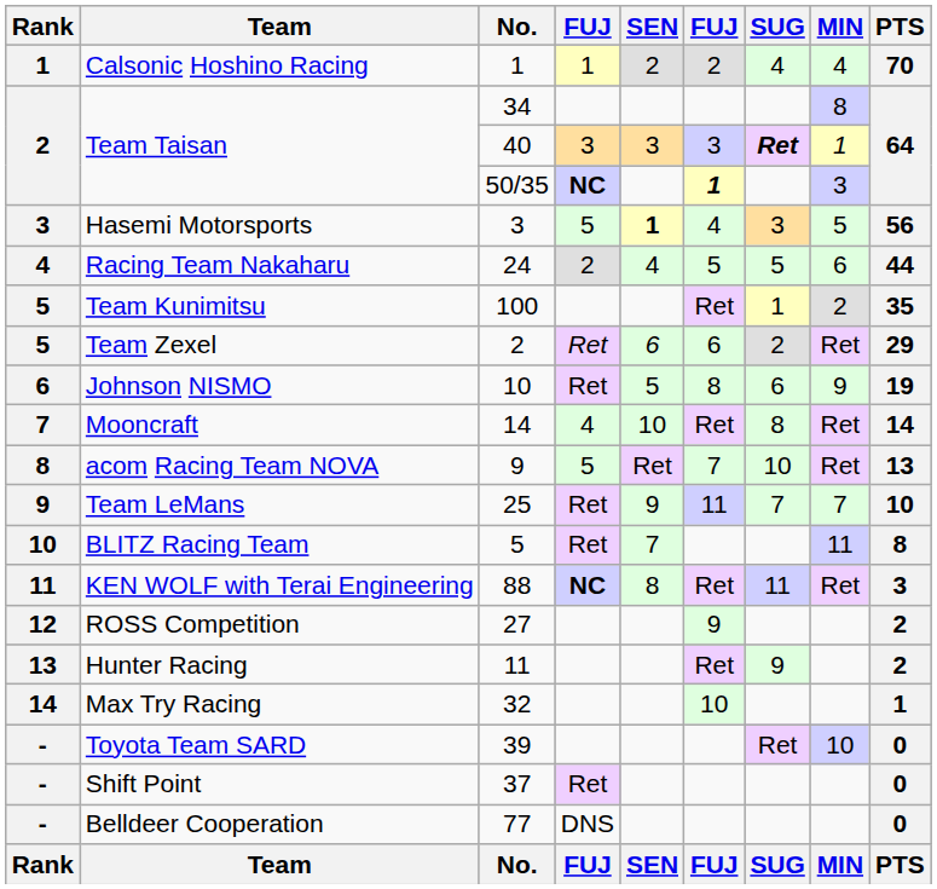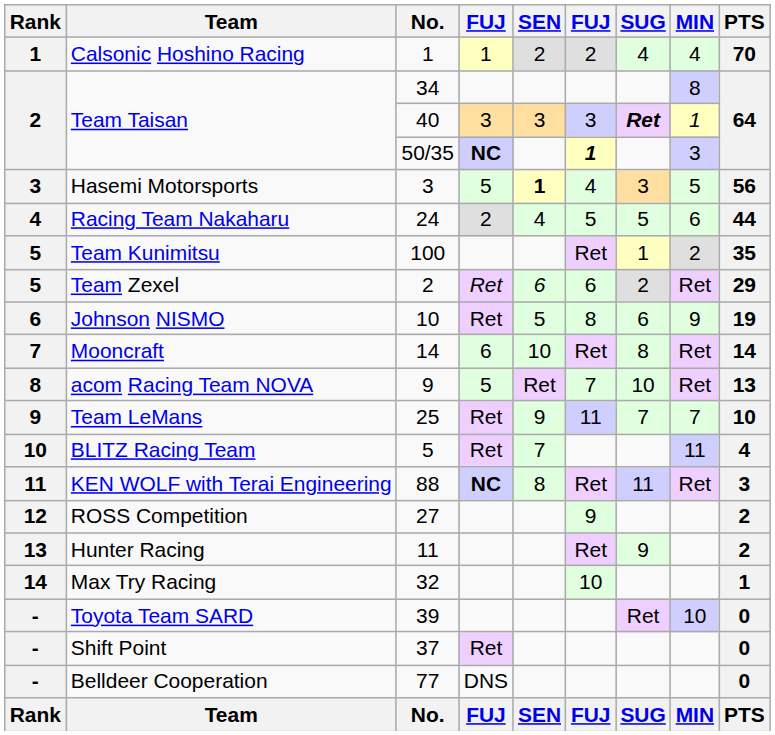Mooncraft | column 4: 4 -> 6
BLITZ Racing Team | PTS: 8 -> 4
